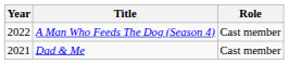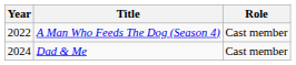Dad & Me | Year: 2021 -> 2024
